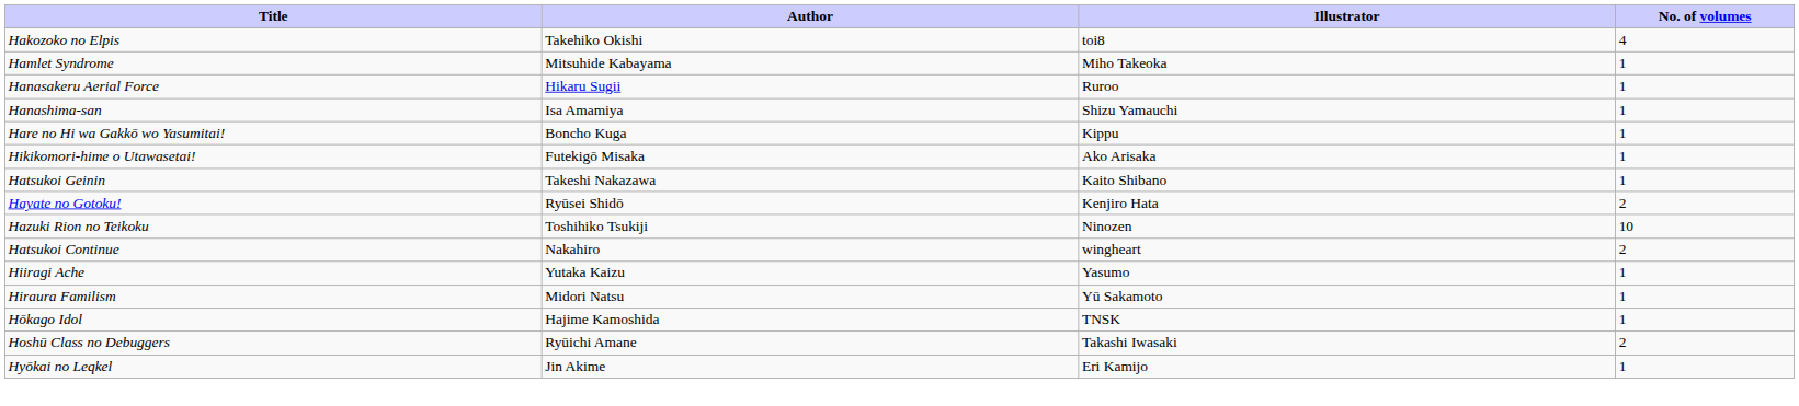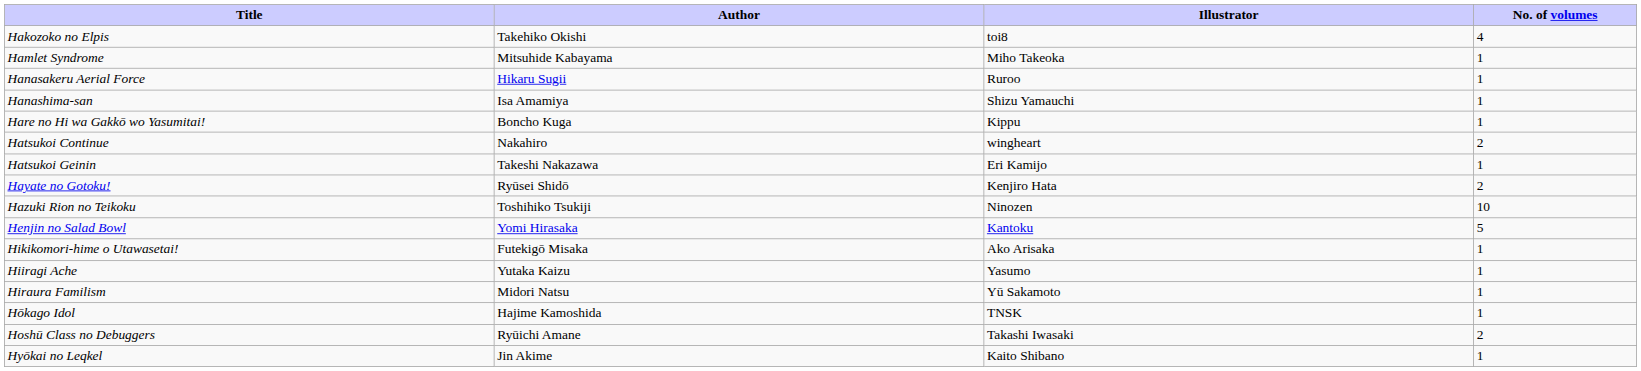rows swapped: Hatsukoi Continue <-> Hikikomori-hime o Utawasetai!
Hatsukoi Geinin | Illustrator: Kaito Shibano -> Eri Kamijo
+ row: Henjin no Salad Bowl | Yomi Hirasaka | Kantoku | 5
Hyōkai no Leqkel | Illustrator: Eri Kamijo -> Kaito Shibano
